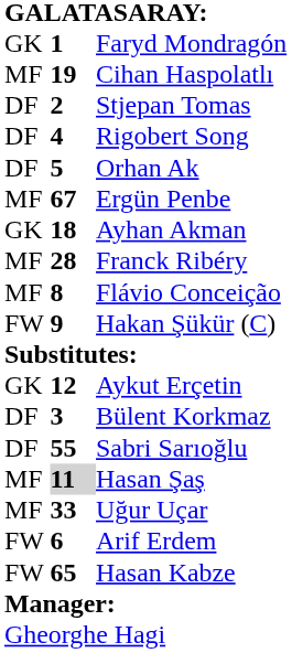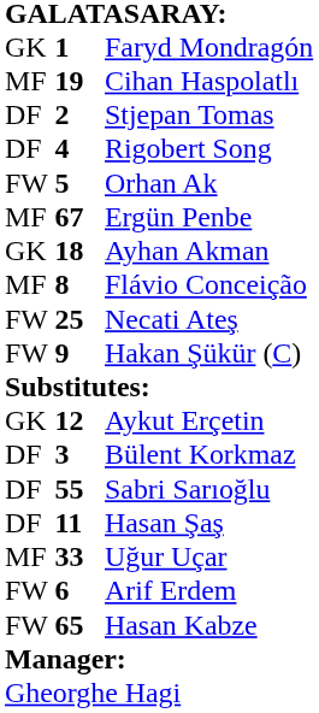Orhan Ak | column 1: DF -> FW
- row: MF | 28 | Franck Ribéry
+ row: FW | 25 | Necati Ateş
Hasan Şaş | column 1: MF -> DF
Hasan Şaş | column 2: lightgrey background -> no background
